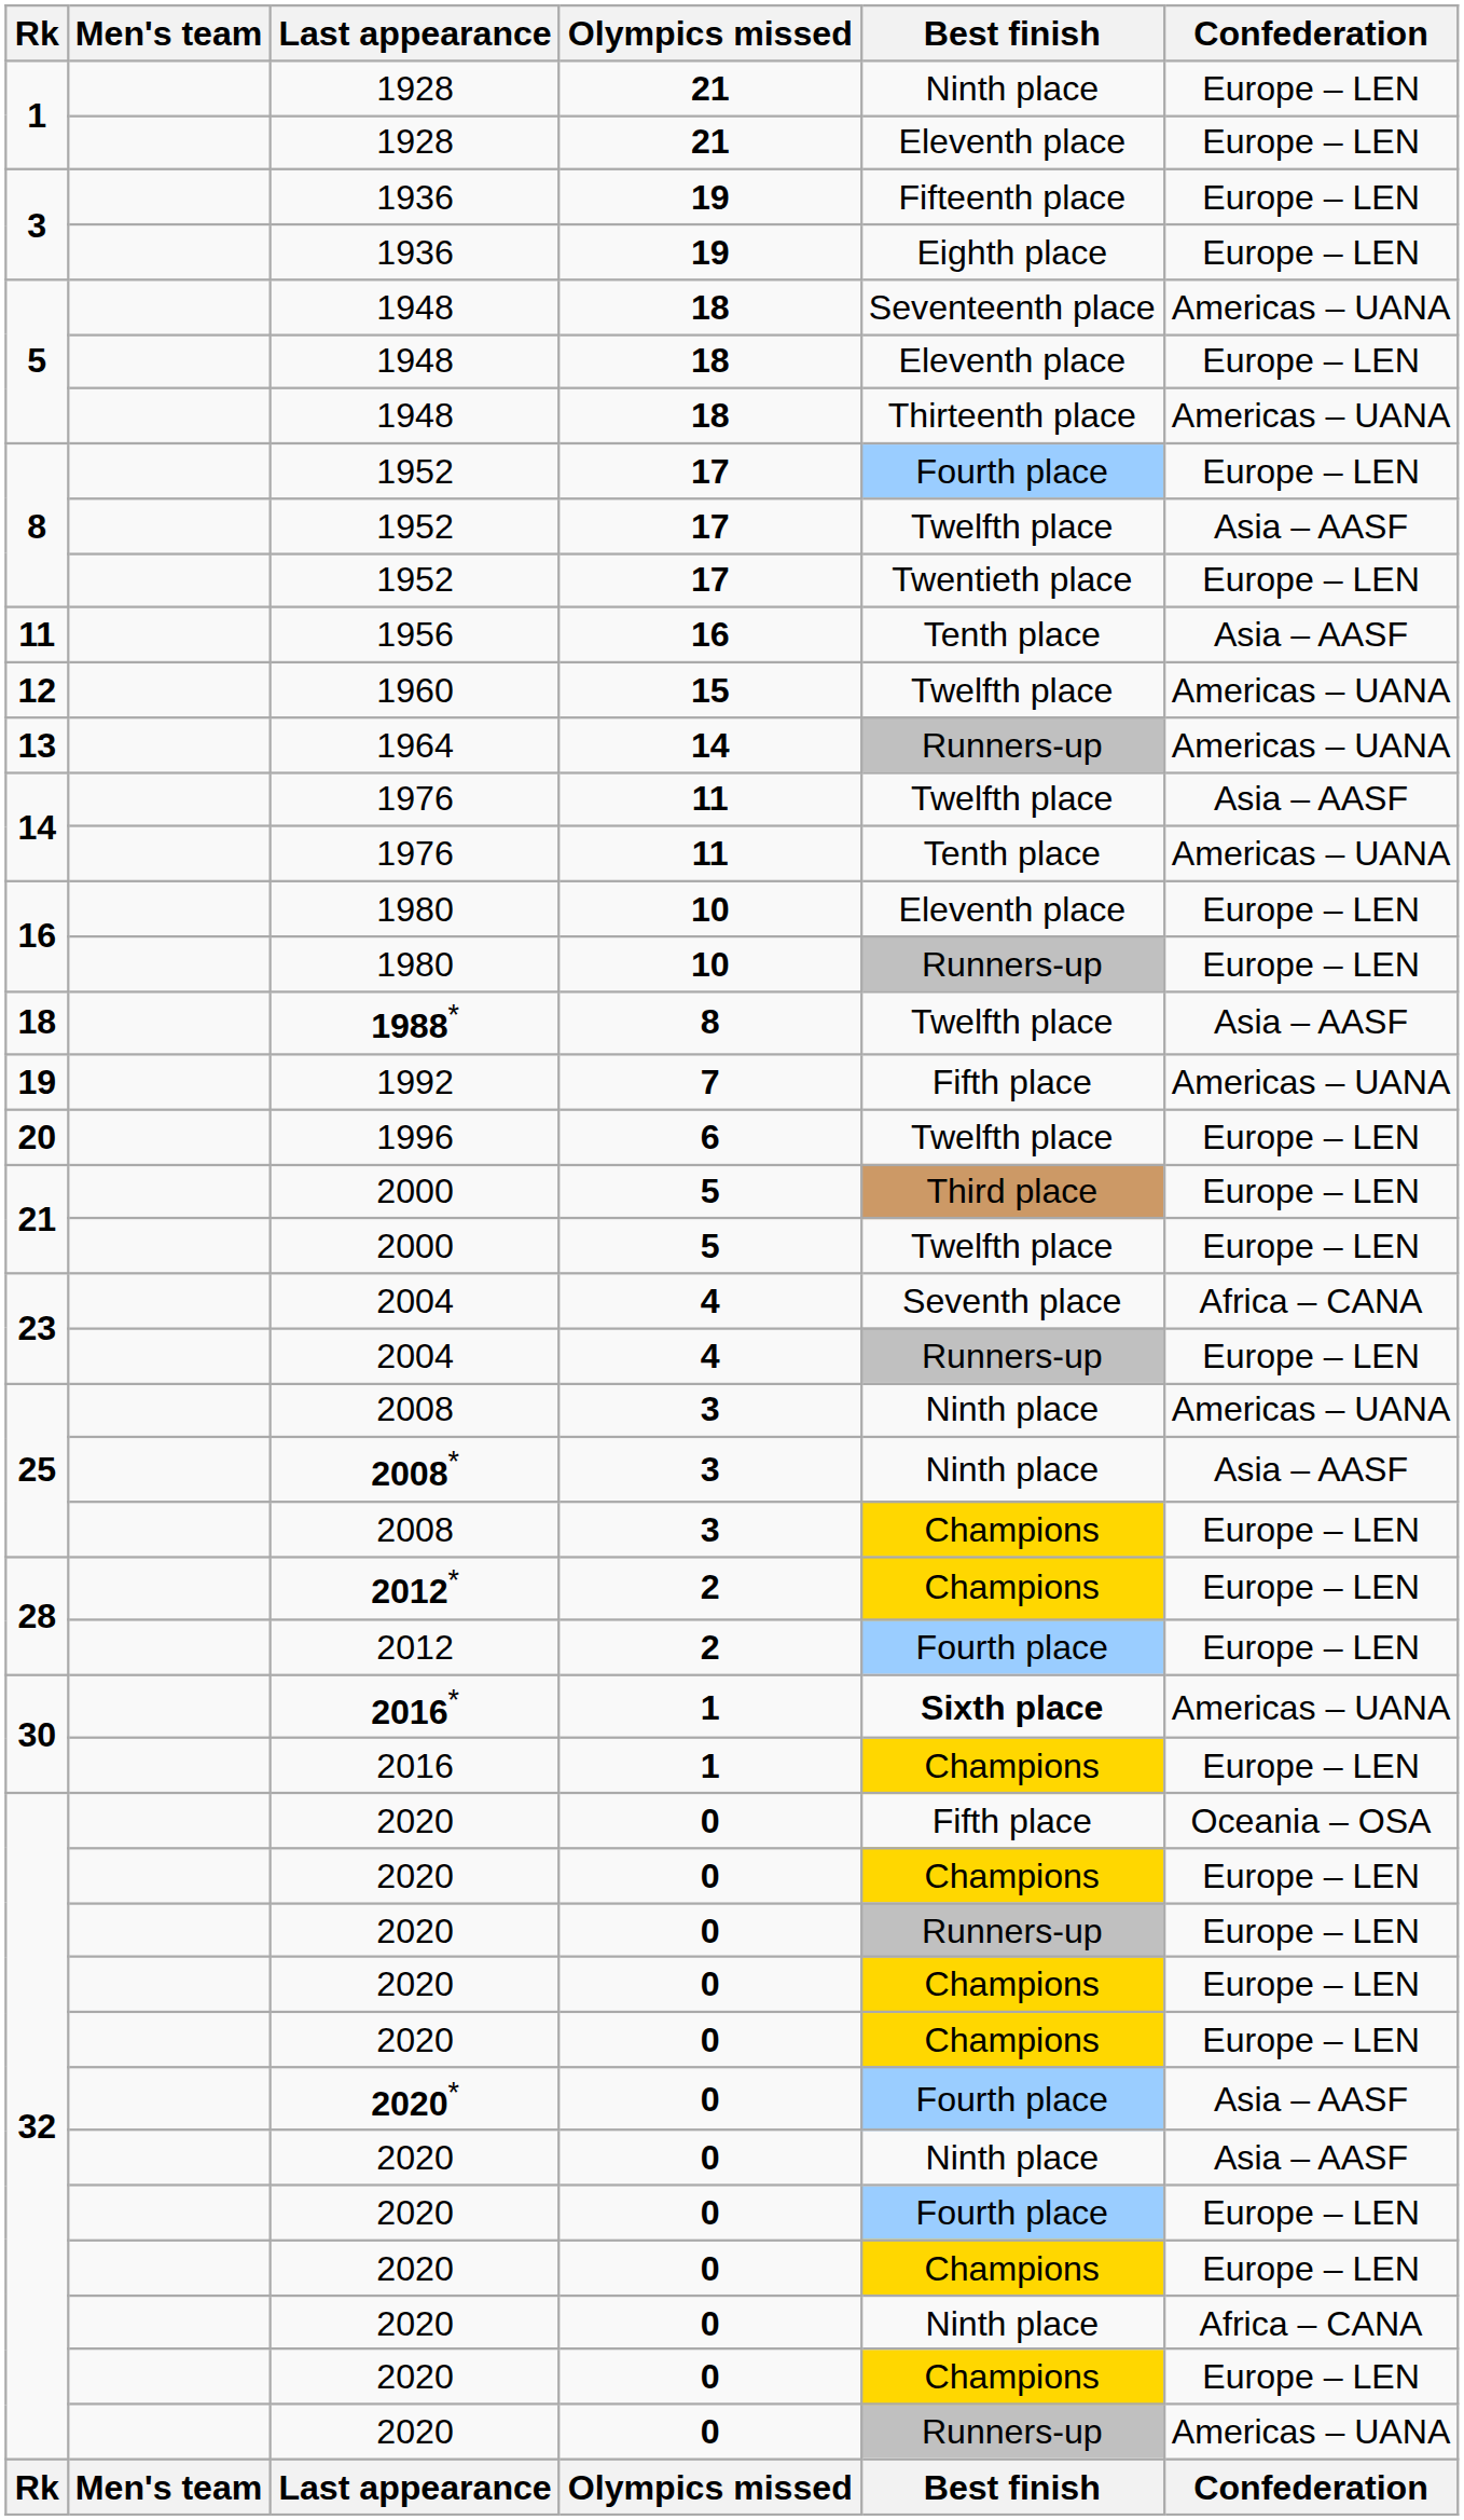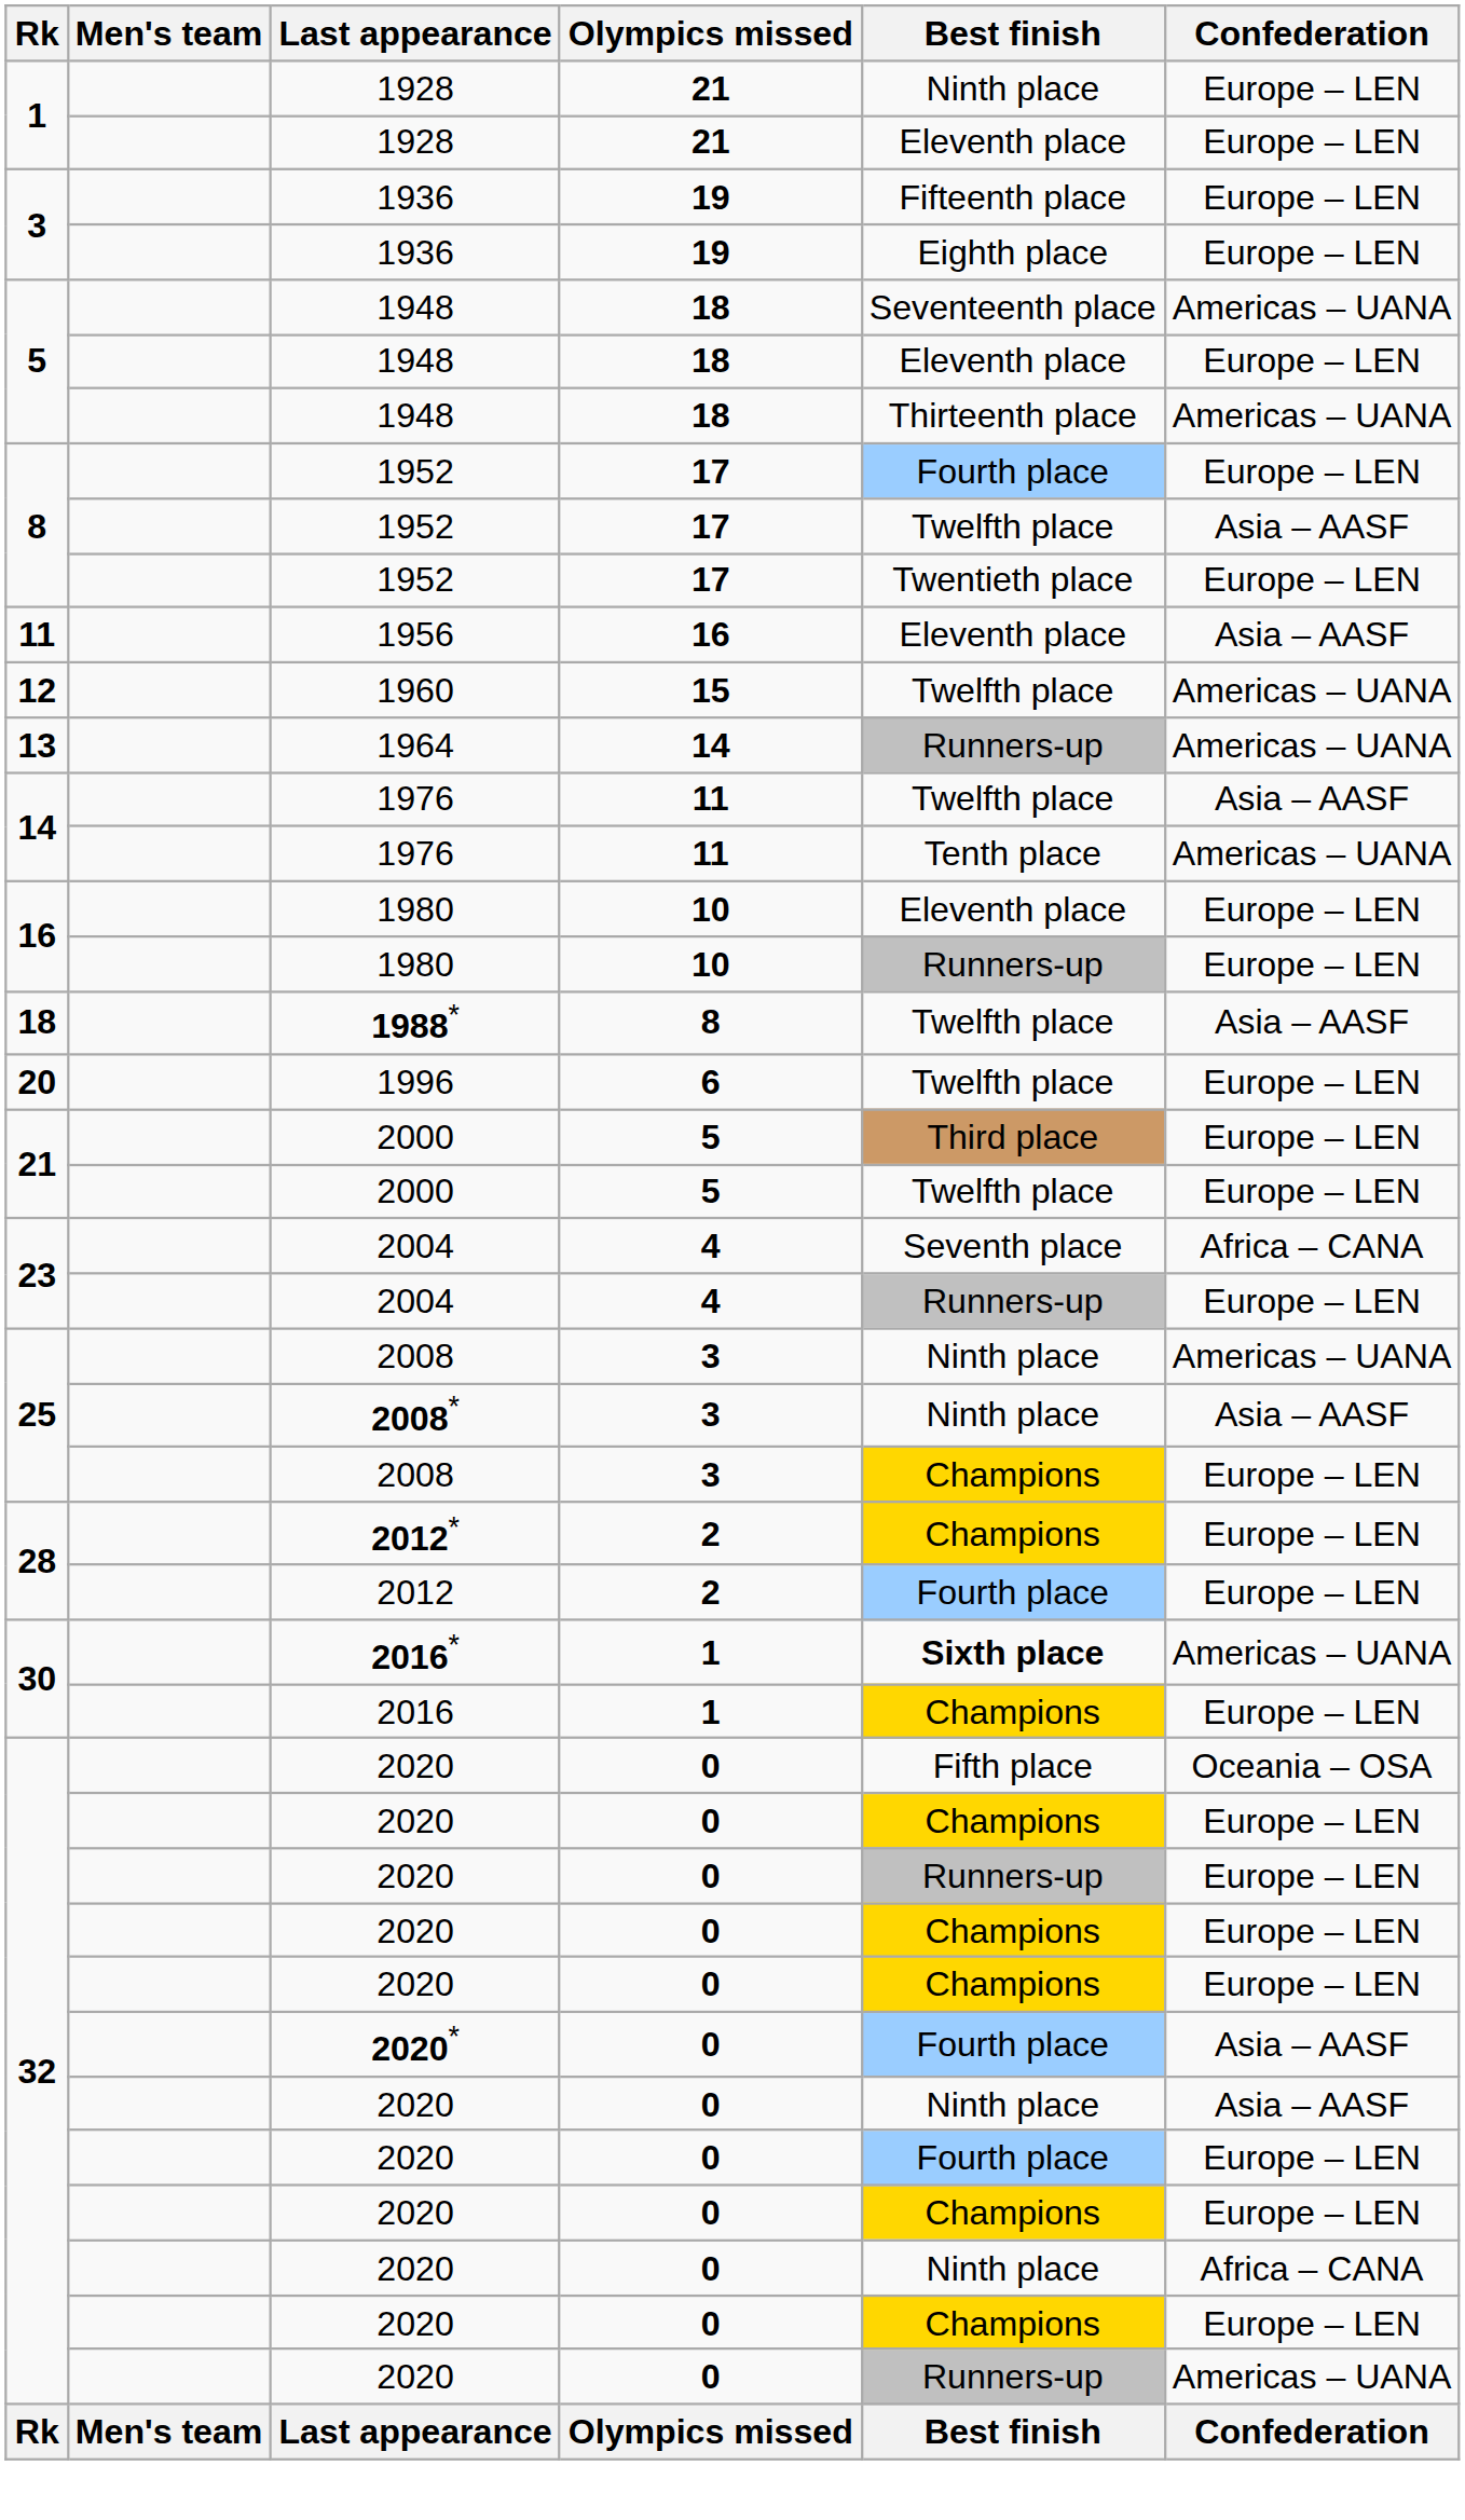1956 | Best finish: Tenth place -> Eleventh place
- row: 19 | 1992 | 7 | Fifth place | Americas – UANA
